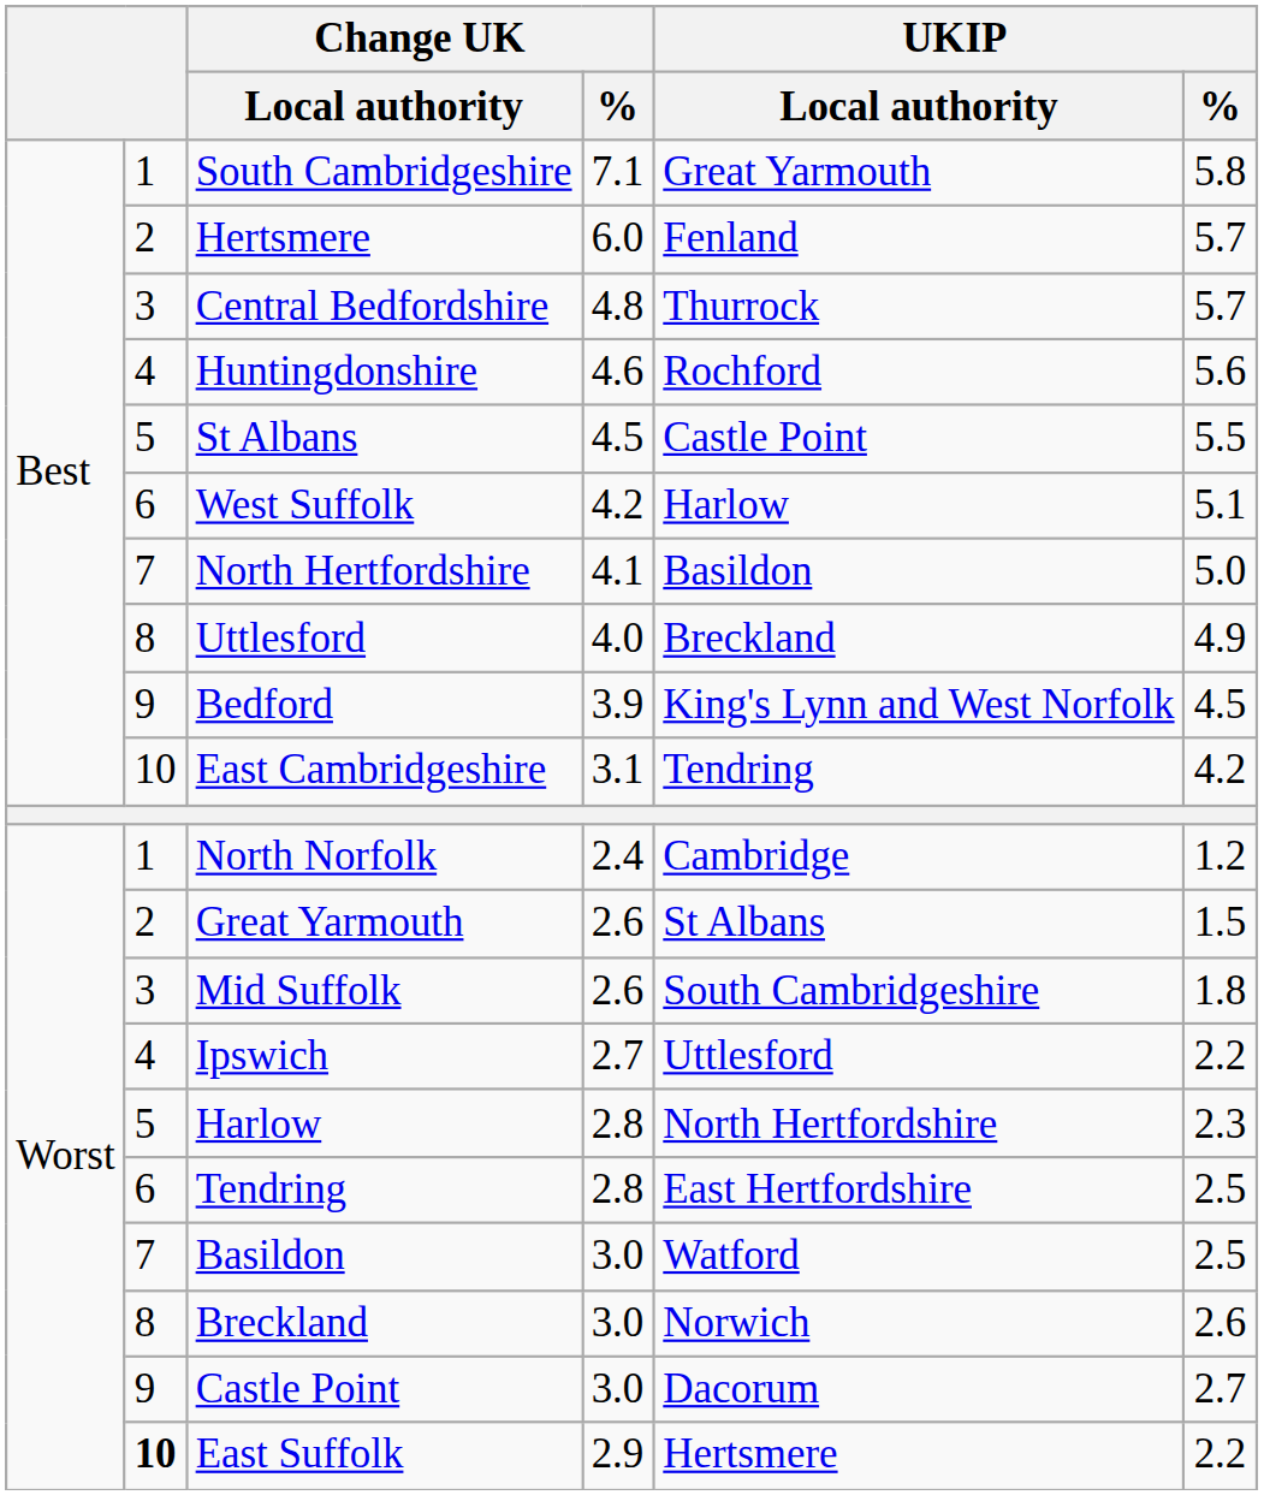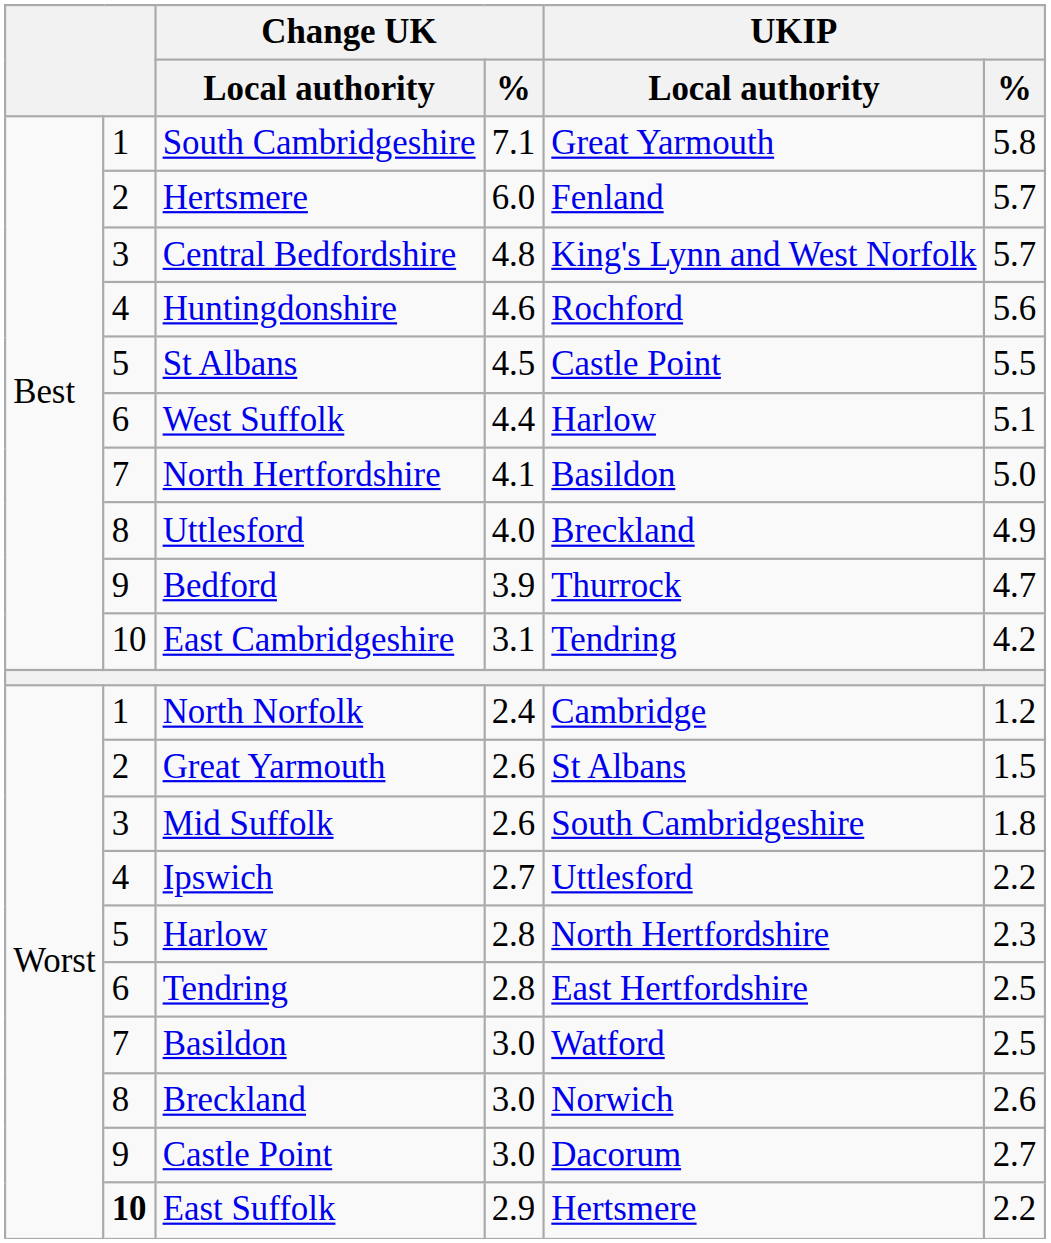Central Bedfordshire | UKIP / Local authority: Thurrock -> King's Lynn and West Norfolk
West Suffolk | Change UK / %: 4.2 -> 4.4
Bedford | UKIP / Local authority: King's Lynn and West Norfolk -> Thurrock
Bedford | UKIP / %: 4.5 -> 4.7
